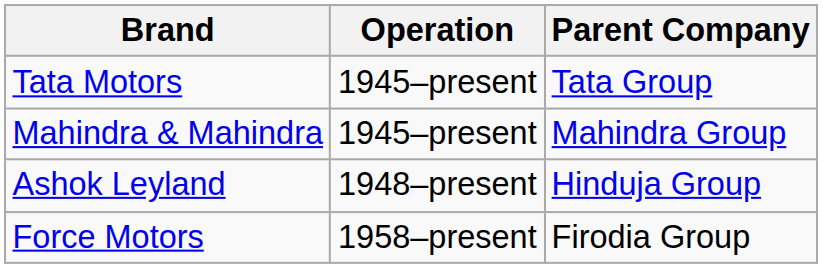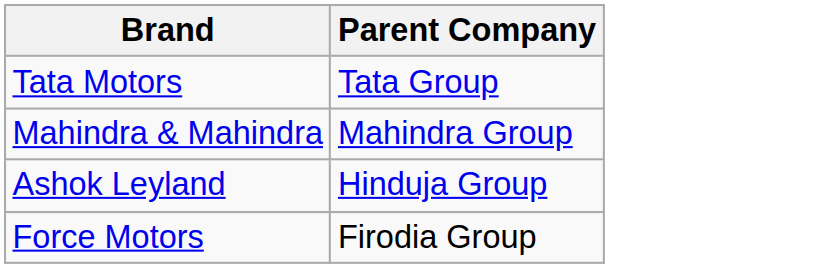- column: Operation | 1945–present | 1945–present | 1948–present | 1958–present
